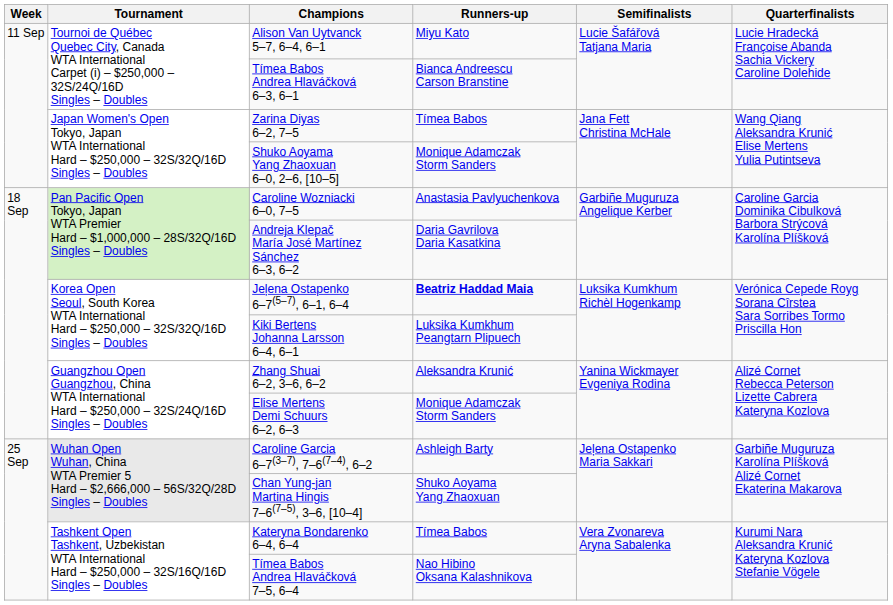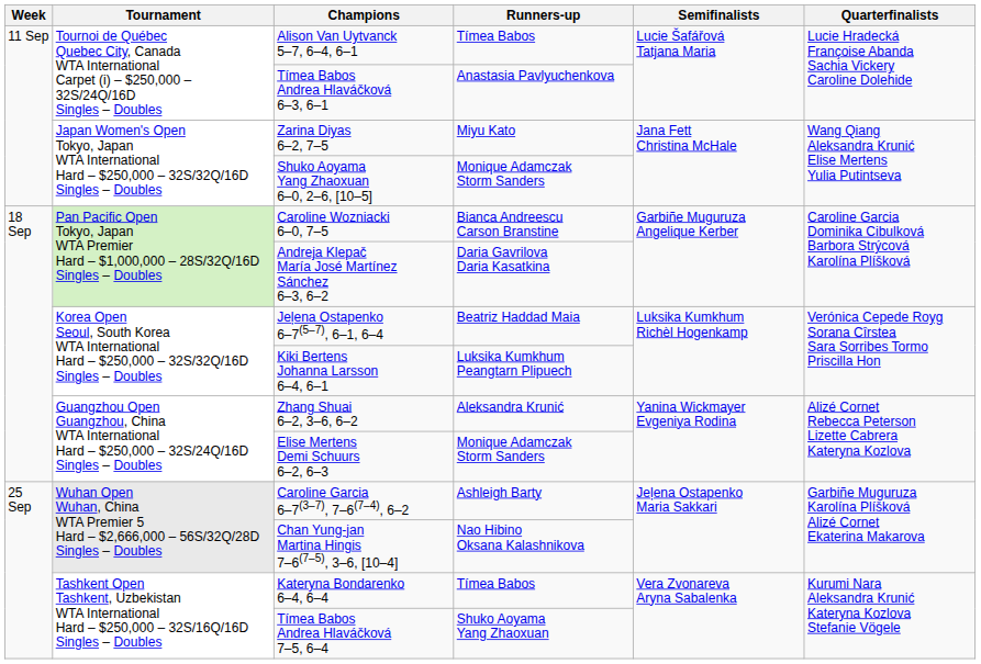Alison Van Uytvanck 5–7, 6–4, 6–1 | Runners-up: Miyu Kato -> Tímea Babos
Tímea Babos Andrea Hlaváčková 6–3, 6–1 | Runners-up: Bianca Andreescu Carson Branstine -> Anastasia Pavlyuchenkova
Zarina Diyas 6–2, 7–5 | Runners-up: Tímea Babos -> Miyu Kato
Caroline Wozniacki 6–0, 7–5 | Runners-up: Anastasia Pavlyuchenkova -> Bianca Andreescu Carson Branstine
Jeļena Ostapenko 6–7(5–7), 6–1, 6–4 | Runners-up: bold -> normal
Chan Yung-jan Martina Hingis 7–6(7–5), 3–6, [10–4] | Runners-up: Shuko Aoyama Yang Zhaoxuan -> Nao Hibino Oksana Kalashnikova
Tímea Babos Andrea Hlaváčková 7–5, 6–4 | Runners-up: Nao Hibino Oksana Kalashnikova -> Shuko Aoyama Yang Zhaoxuan
